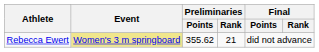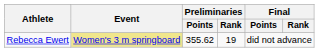Rebecca Ewert | Preliminaries / Rank: 21 -> 19
